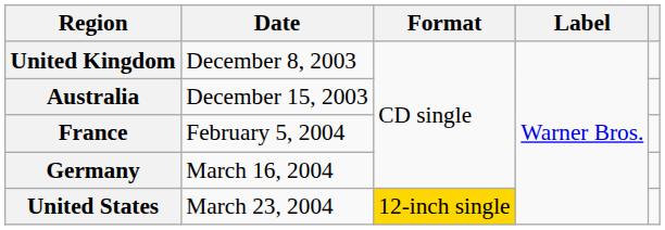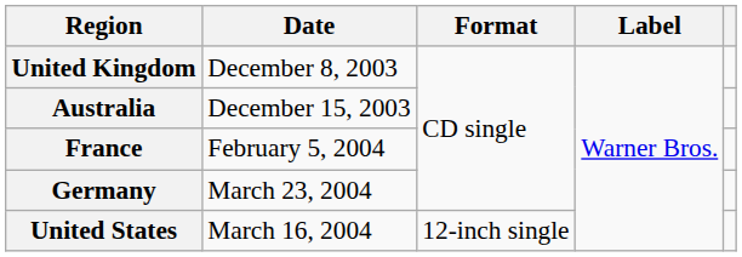Germany | Date: March 16, 2004 -> March 23, 2004
United States | Date: March 23, 2004 -> March 16, 2004
United States | Format: gold background -> no background
